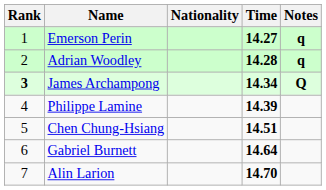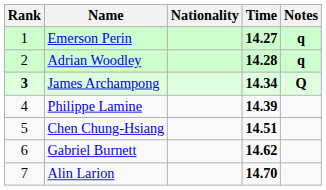Gabriel Burnett | Time: 14.64 -> 14.62
